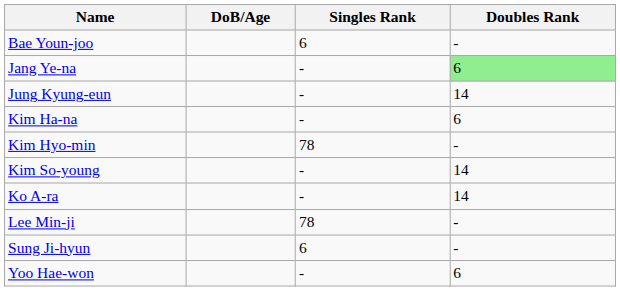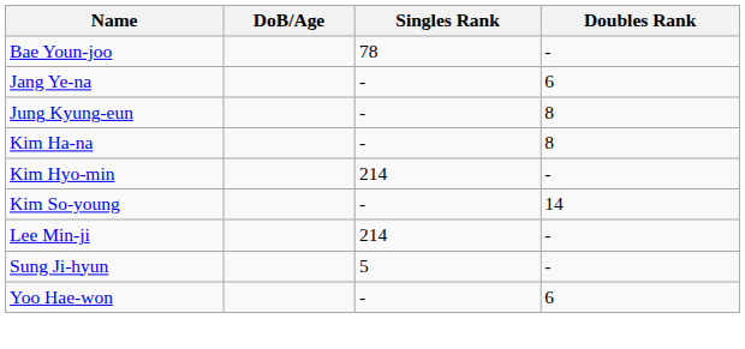Bae Youn-joo | Singles Rank: 6 -> 78
Jang Ye-na | Doubles Rank: lightgreen background -> no background
Jung Kyung-eun | Doubles Rank: 14 -> 8
Kim Ha-na | Doubles Rank: 6 -> 8
Kim Hyo-min | Singles Rank: 78 -> 214
- row: Ko A-ra | - | 14
Lee Min-ji | Singles Rank: 78 -> 214
Sung Ji-hyun | Singles Rank: 6 -> 5
